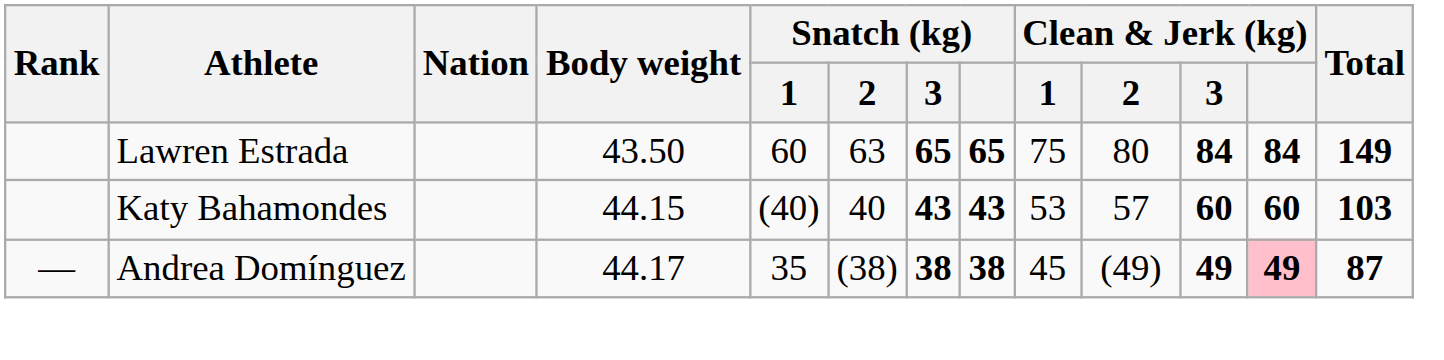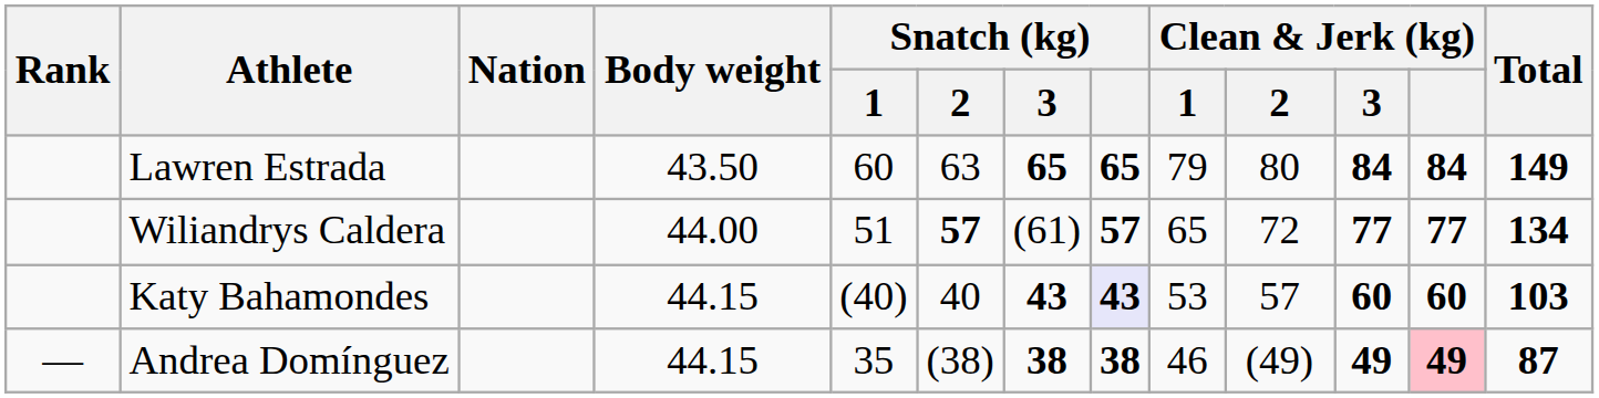Lawren Estrada | Clean & Jerk (kg) / 1: 75 -> 79
+ row: Wiliandrys Caldera | 44.00 | 51 | 57 | (61) | 57 | 65 | 72 | 77 | 77 | 134
Katy Bahamondes | Snatch (kg): no background -> lavender background
Andrea Domínguez | Body weight: 44.17 -> 44.15
Andrea Domínguez | Clean & Jerk (kg) / 1: 45 -> 46
